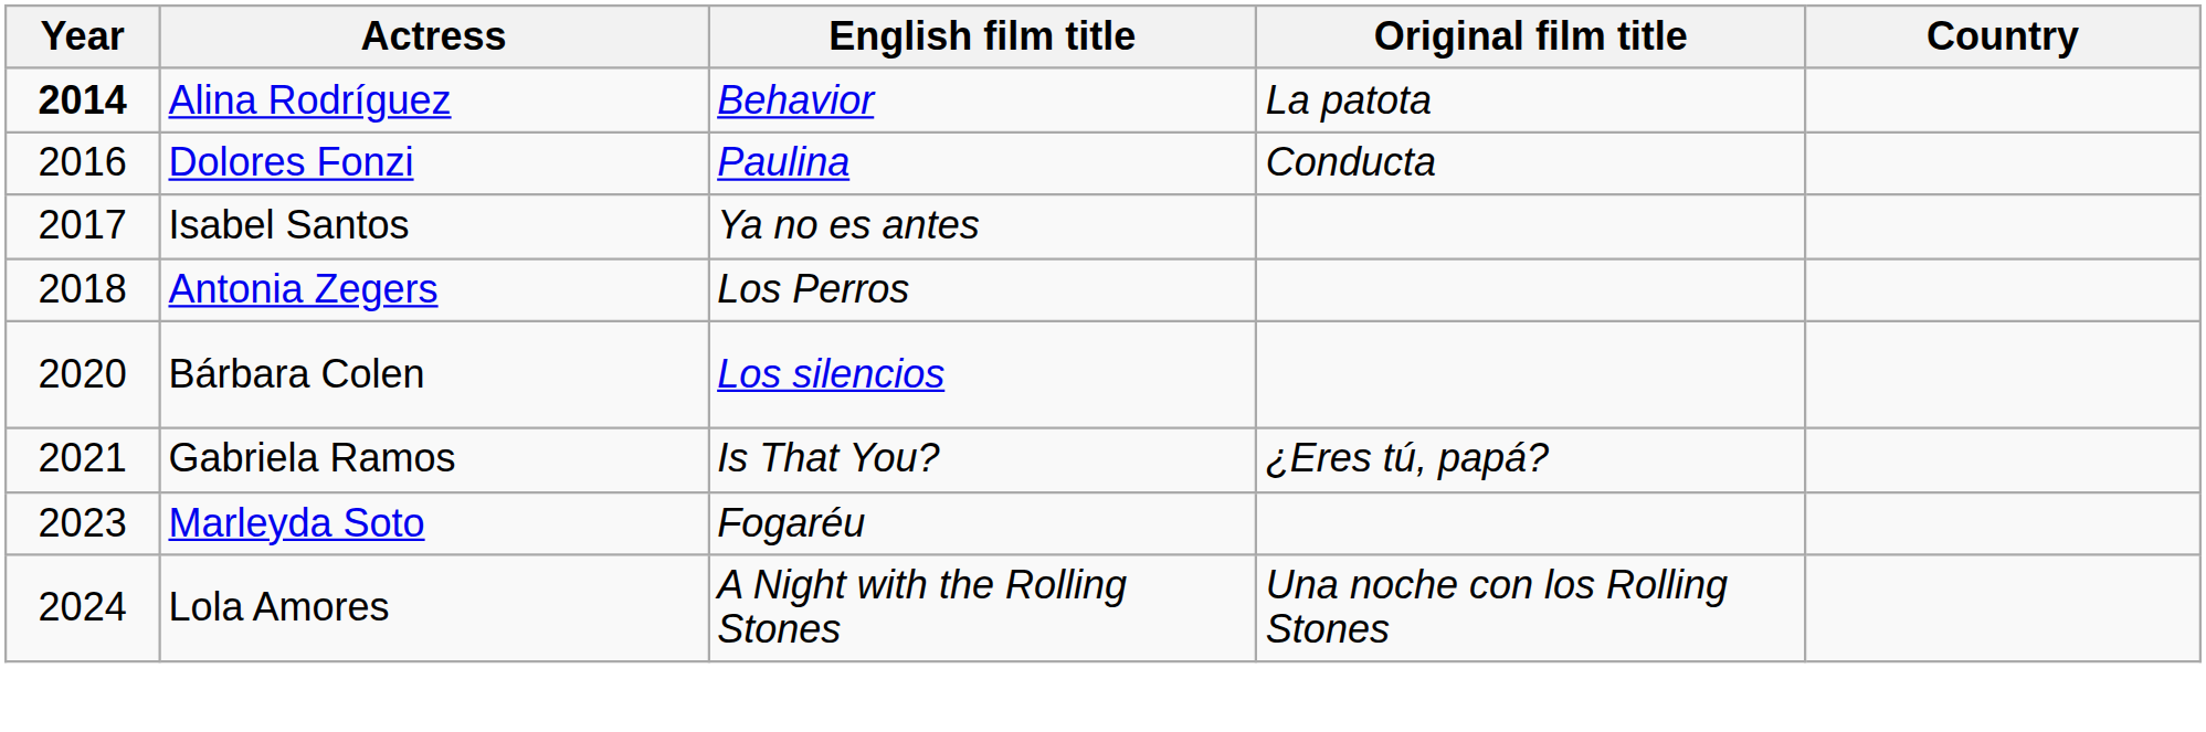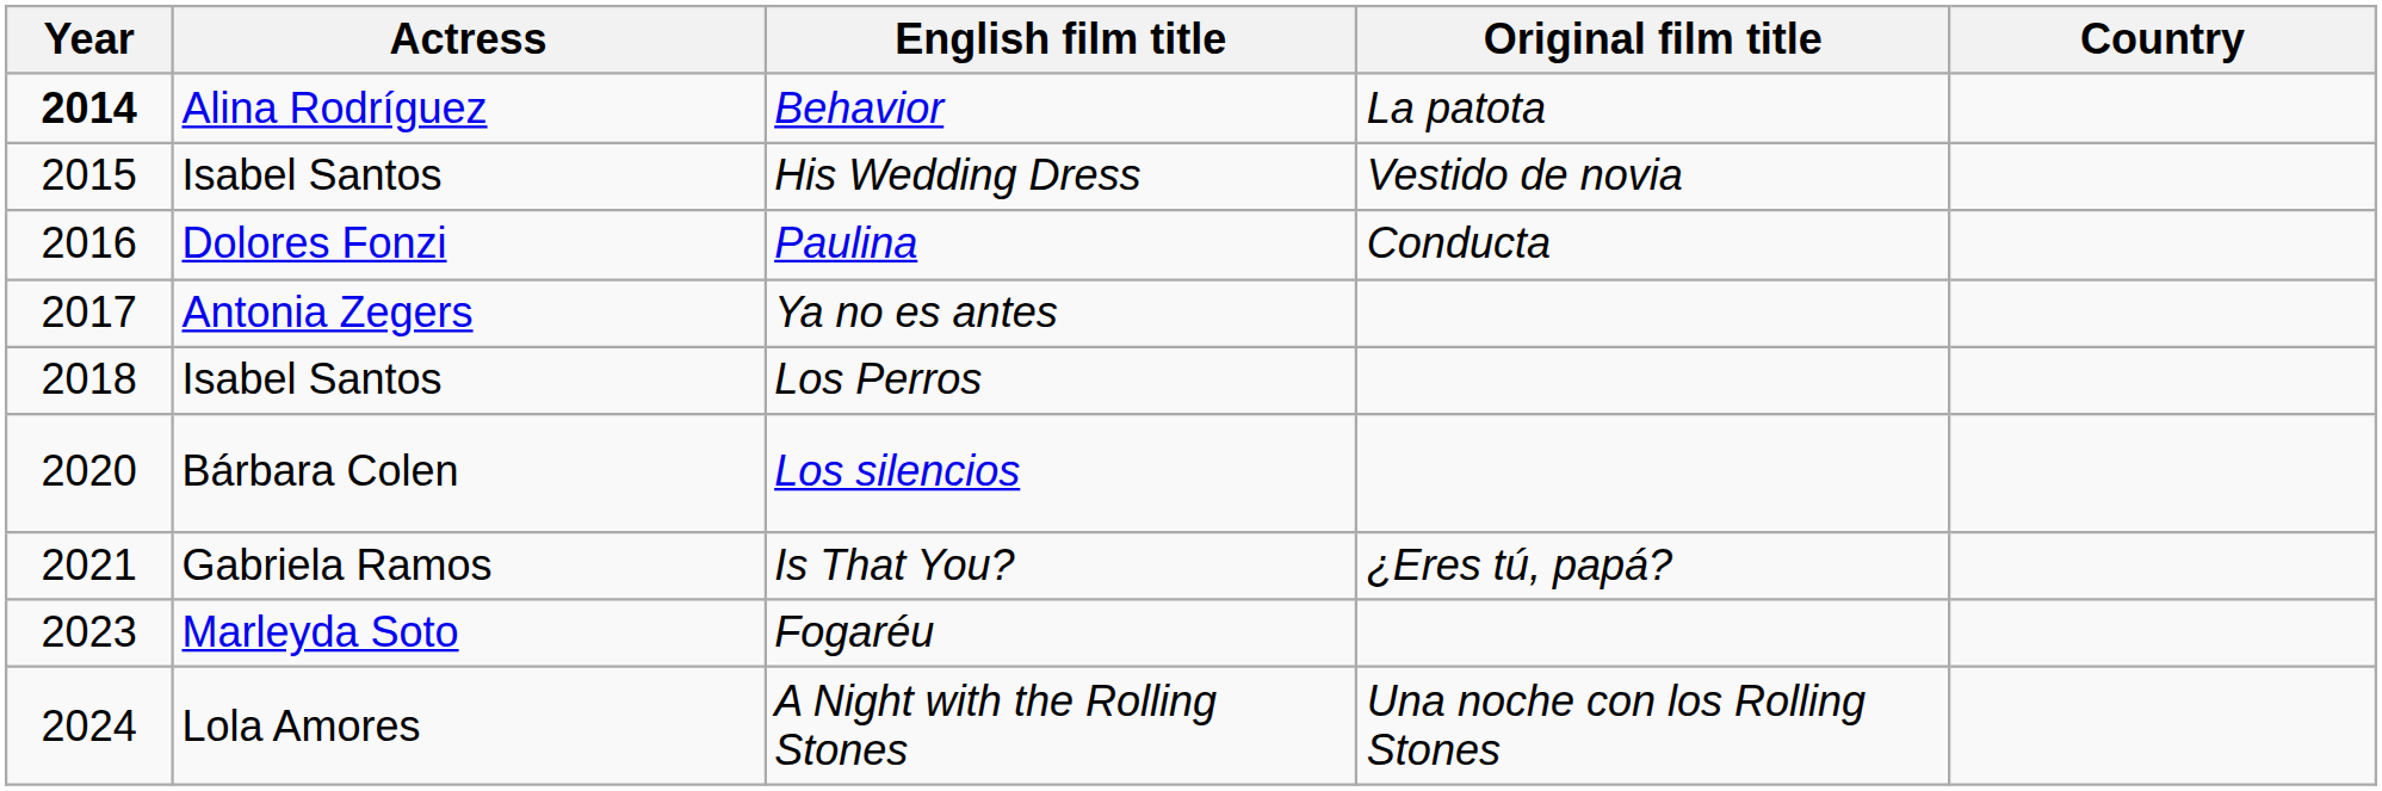+ row: 2015 | Isabel Santos | His Wedding Dress | Vestido de novia
Ya no es antes | Actress: Isabel Santos -> Antonia Zegers
Los Perros | Actress: Antonia Zegers -> Isabel Santos
